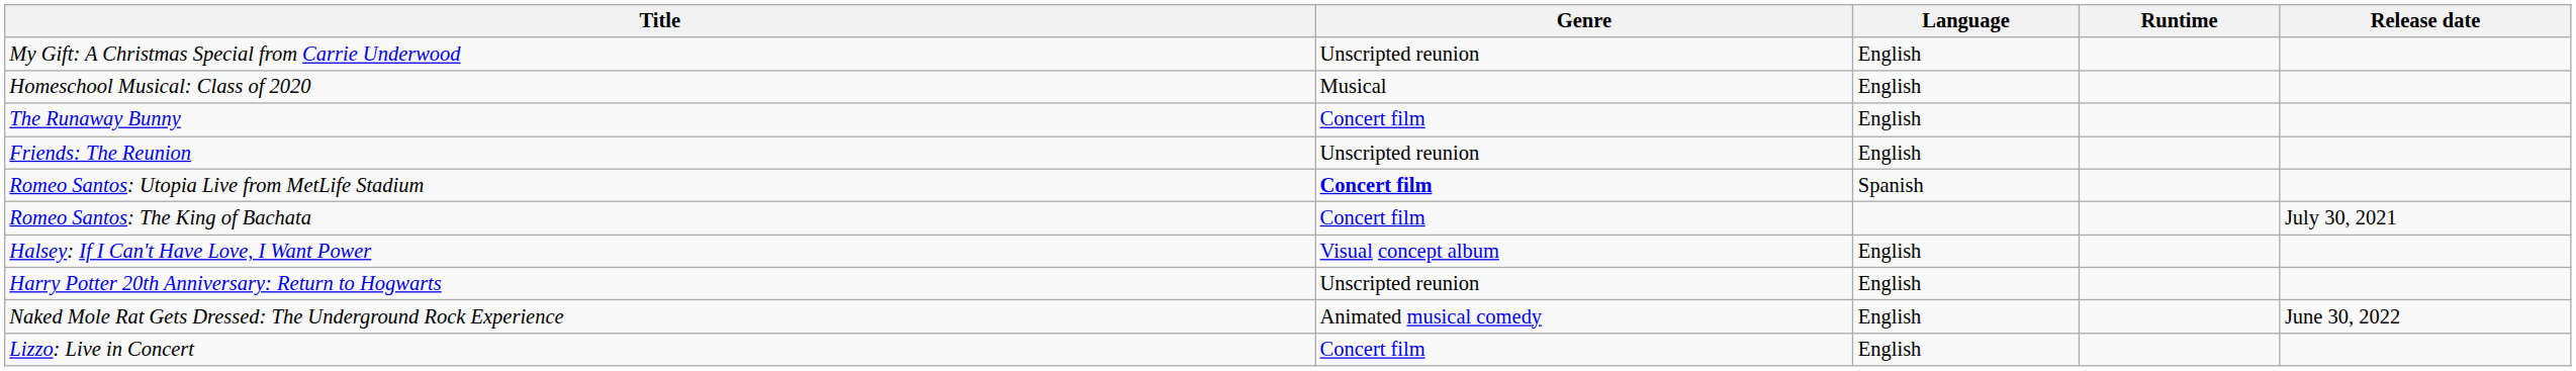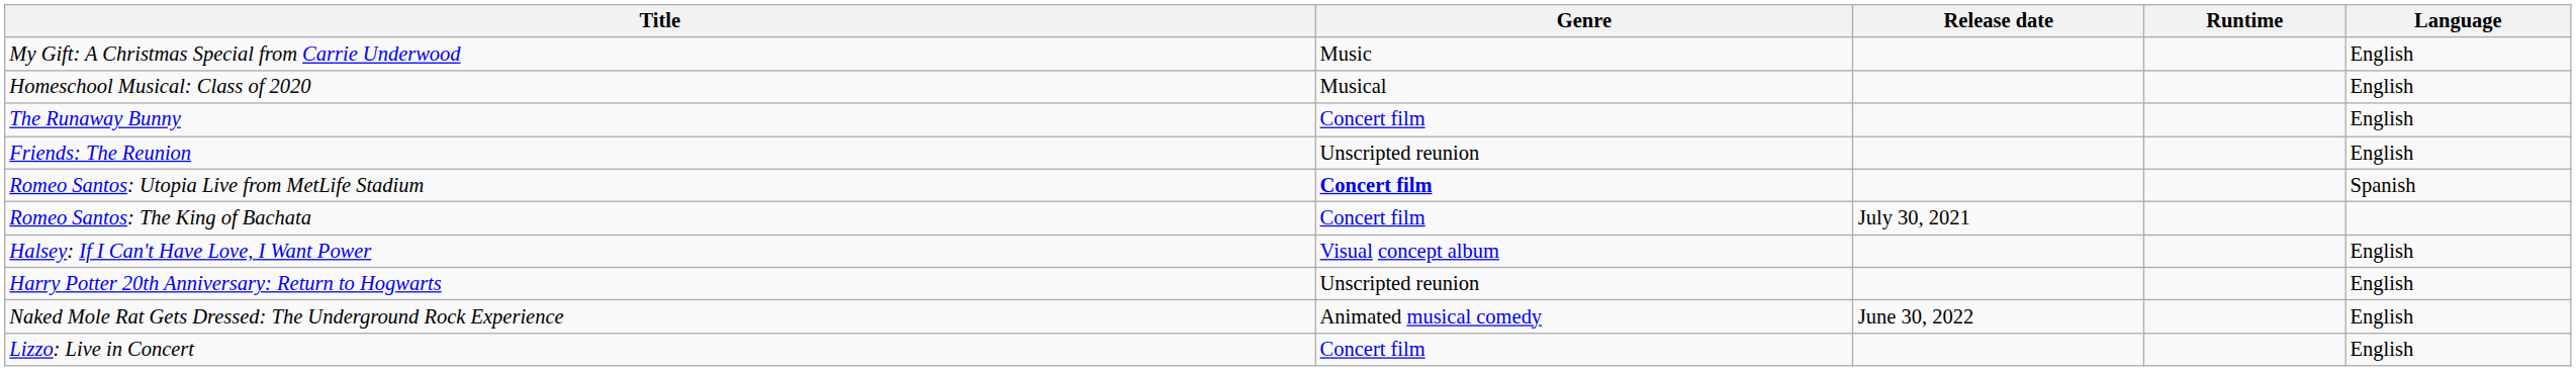columns swapped: Release date <-> Language
My Gift: A Christmas Special from Carrie Underwood | Genre: Unscripted reunion -> Music
